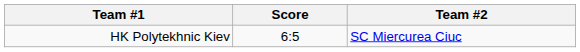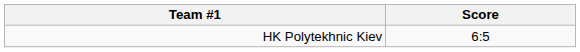- column: Team #2 | SC Miercurea Ciuc
